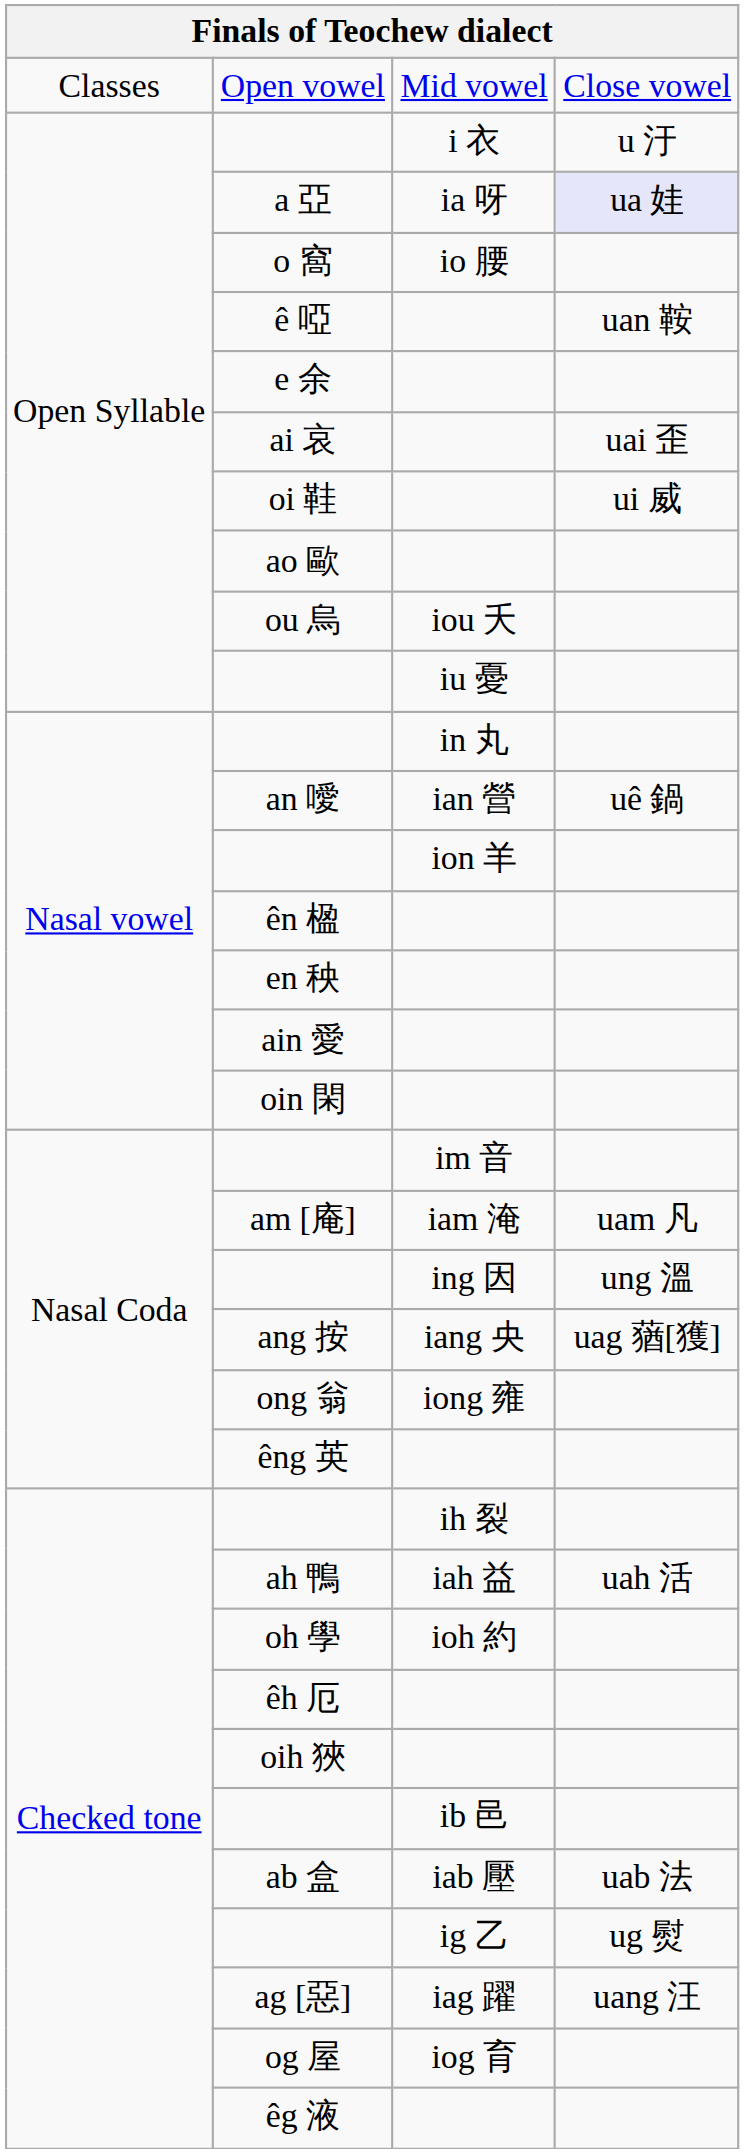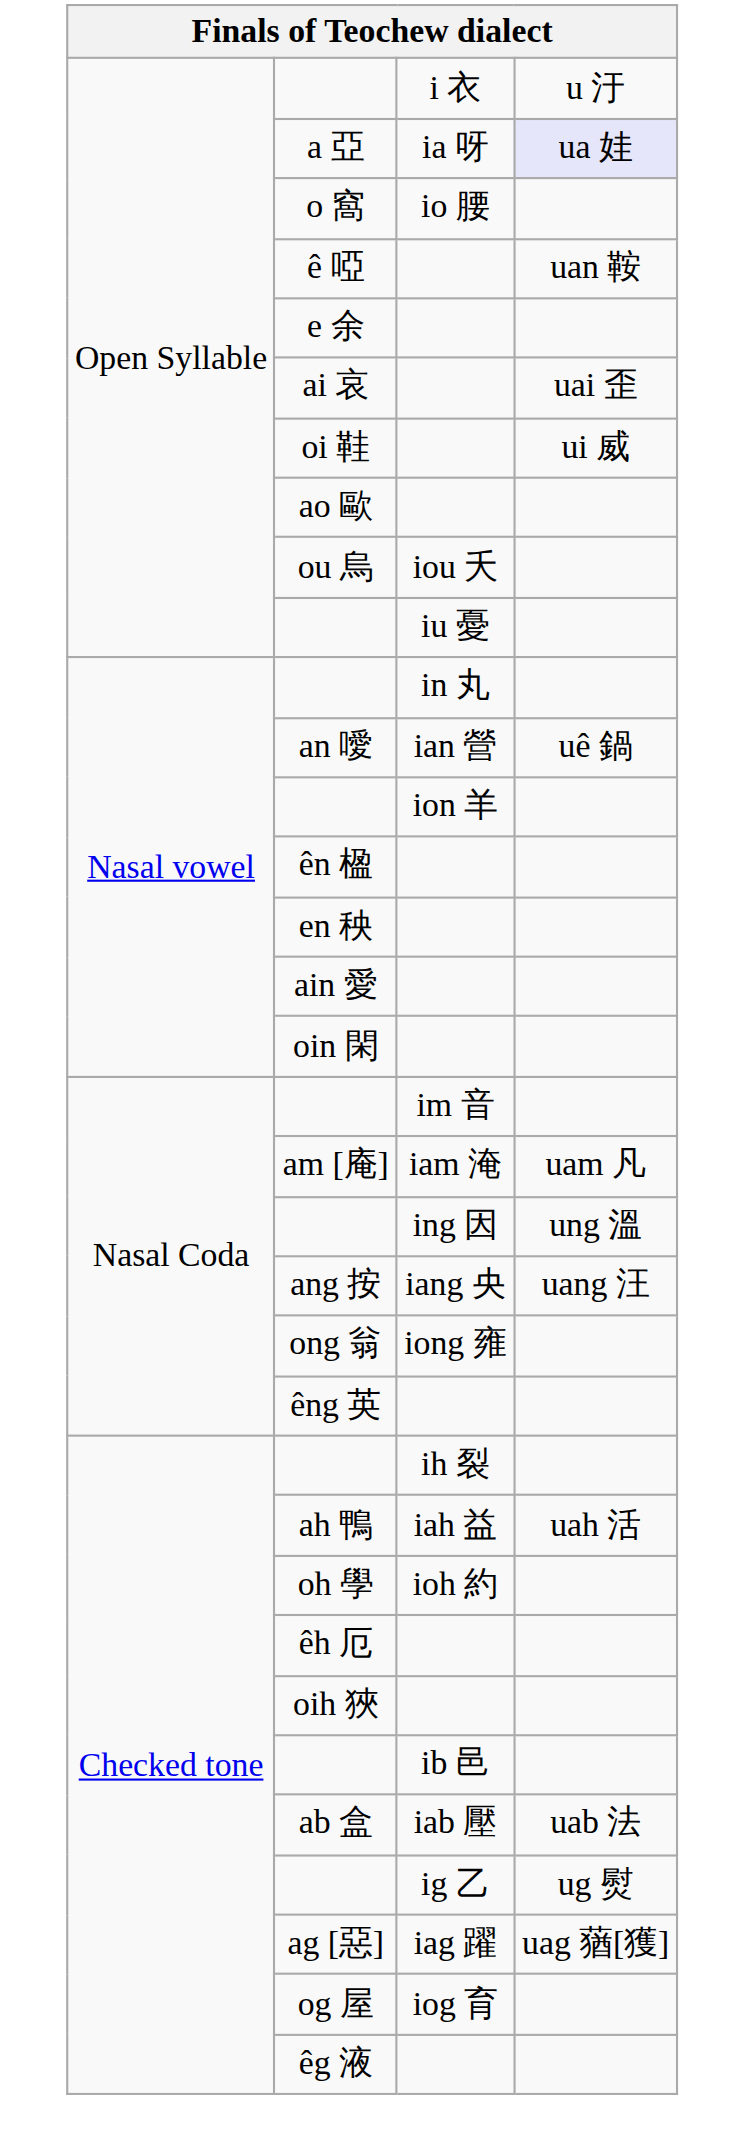- row: Classes | Open vowel | Mid vowel | Close vowel
ang 按 | column 4: uag 蕕[獲] -> uang 汪
ag [惡] | column 4: uang 汪 -> uag 蕕[獲]
